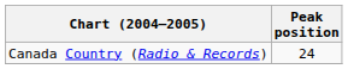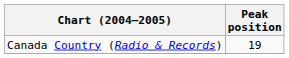Canada Country (Radio & Records) | Peak position: 24 -> 19
